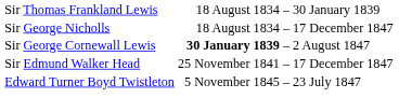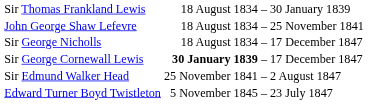+ row: John George Shaw Lefevre | 18 August 1834 | – | 25 November 1841
Sir George Cornewall Lewis | column 4: 2 August 1847 -> 17 December 1847
Sir Edmund Walker Head | column 4: 17 December 1847 -> 2 August 1847
